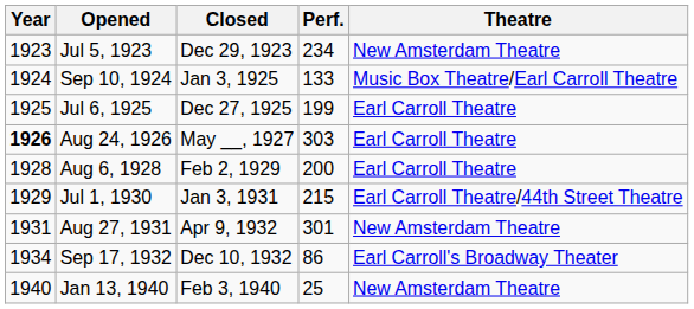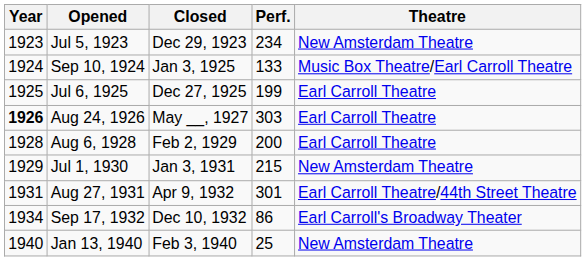Jul 1, 1930 | Theatre: Earl Carroll Theatre/44th Street Theatre -> New Amsterdam Theatre
Aug 27, 1931 | Theatre: New Amsterdam Theatre -> Earl Carroll Theatre/44th Street Theatre
